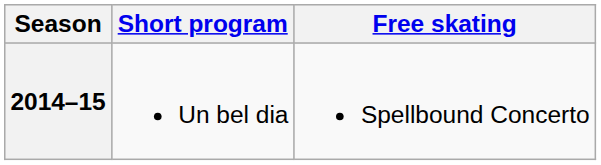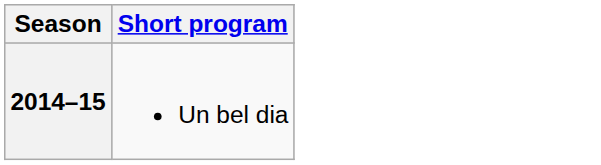- column: Free skating | Spellbound Concerto
